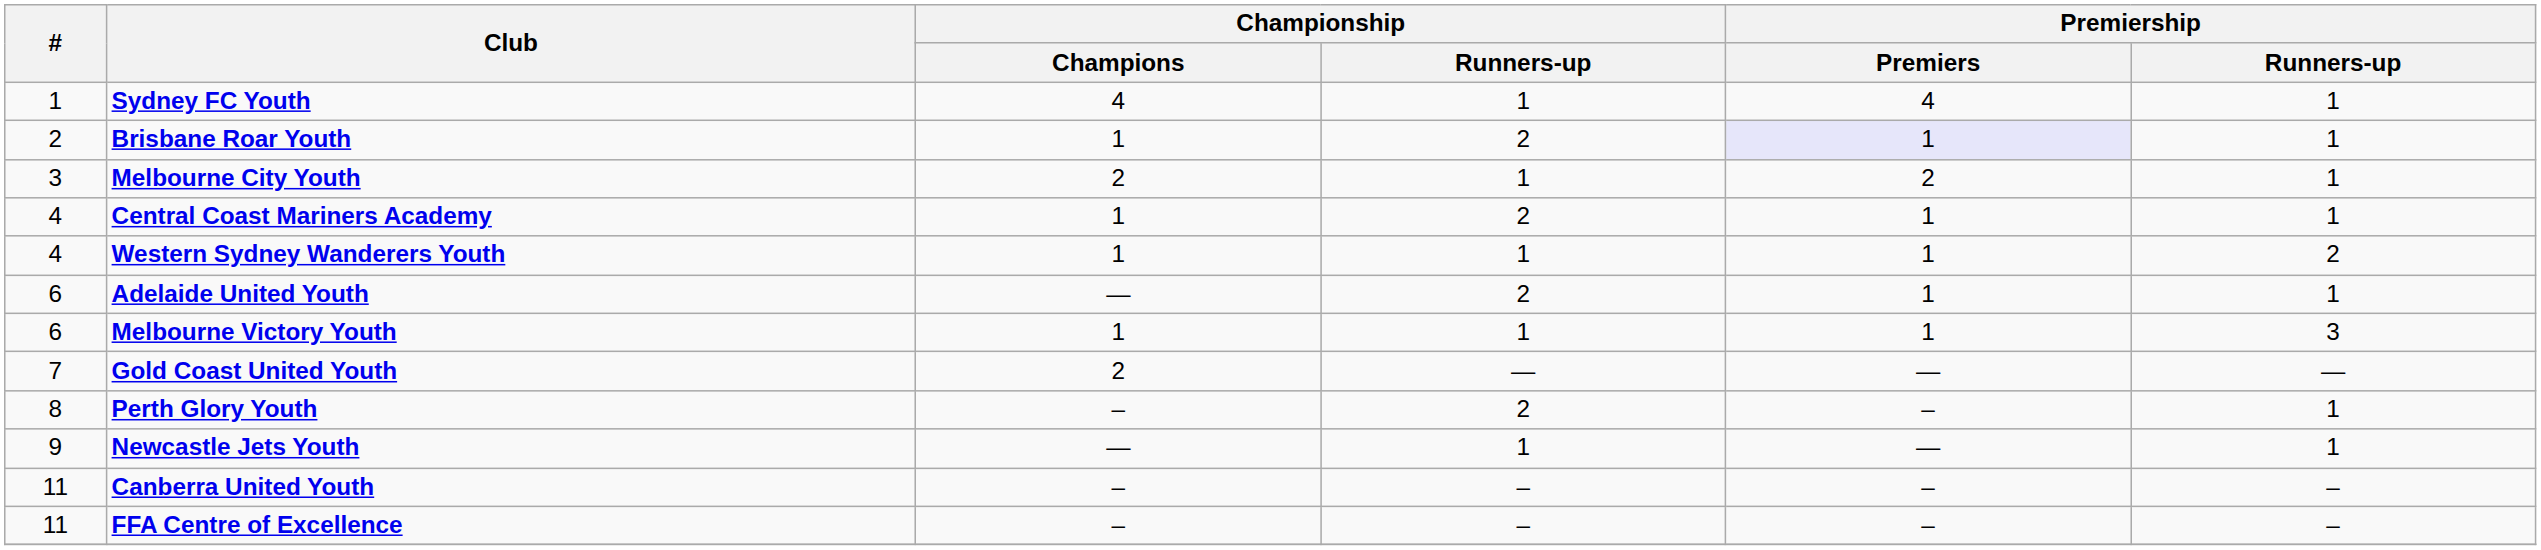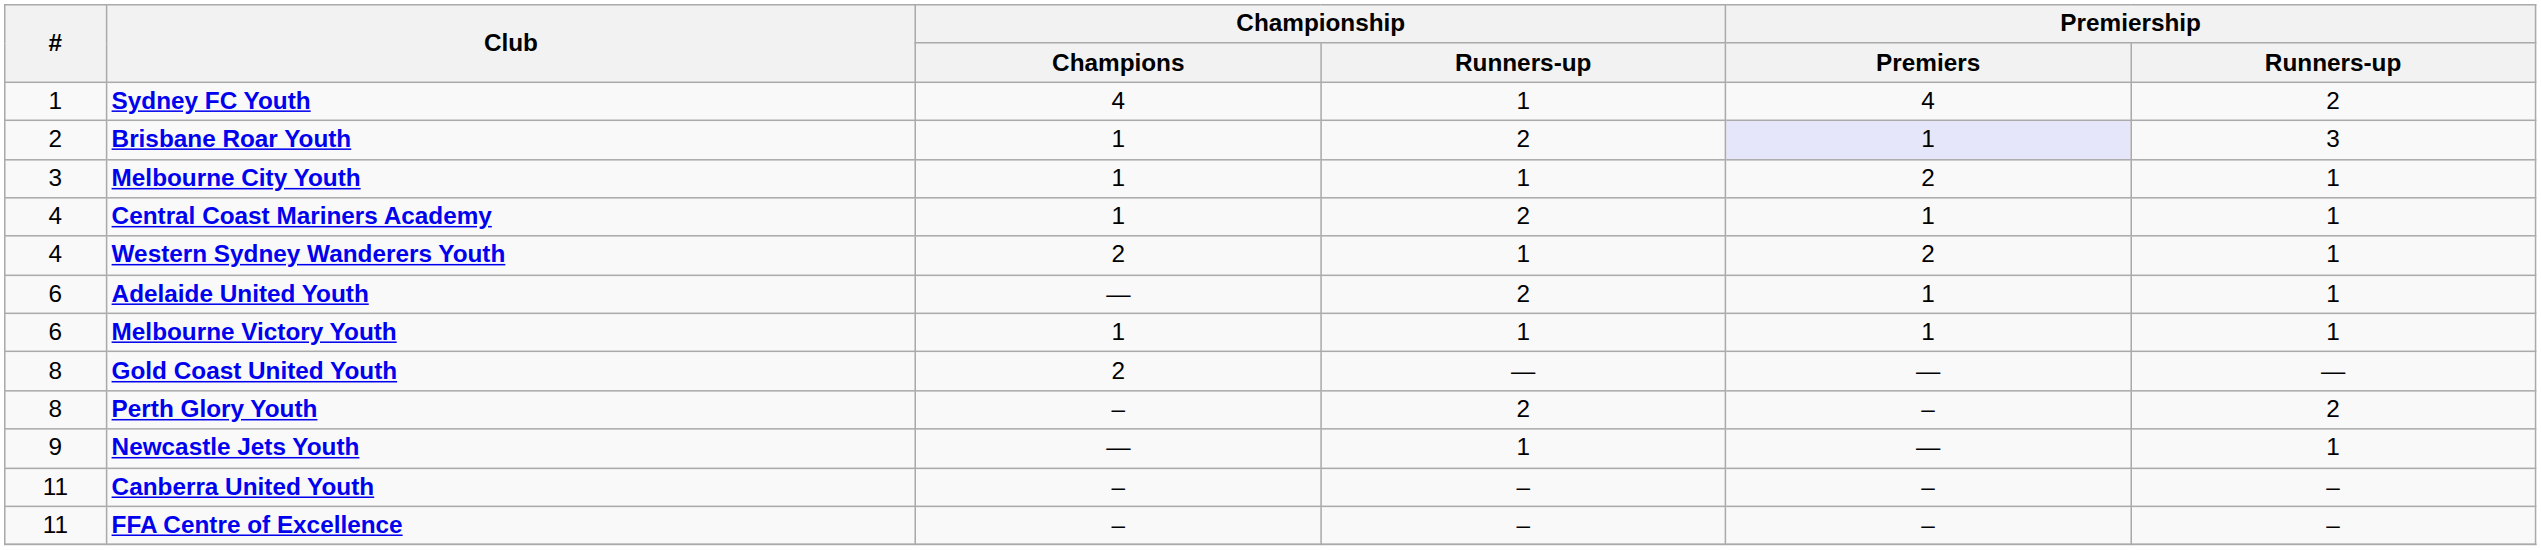Sydney FC Youth | Premiership / Runners-up: 1 -> 2
Brisbane Roar Youth | Premiership / Runners-up: 1 -> 3
Melbourne City Youth | Championship / Champions: 2 -> 1
Western Sydney Wanderers Youth | Championship / Champions: 1 -> 2
Western Sydney Wanderers Youth | Premiership / Premiers: 1 -> 2
Western Sydney Wanderers Youth | Premiership / Runners-up: 2 -> 1
Melbourne Victory Youth | Premiership / Runners-up: 3 -> 1
Gold Coast United Youth | #: 7 -> 8
Perth Glory Youth | Premiership / Runners-up: 1 -> 2
